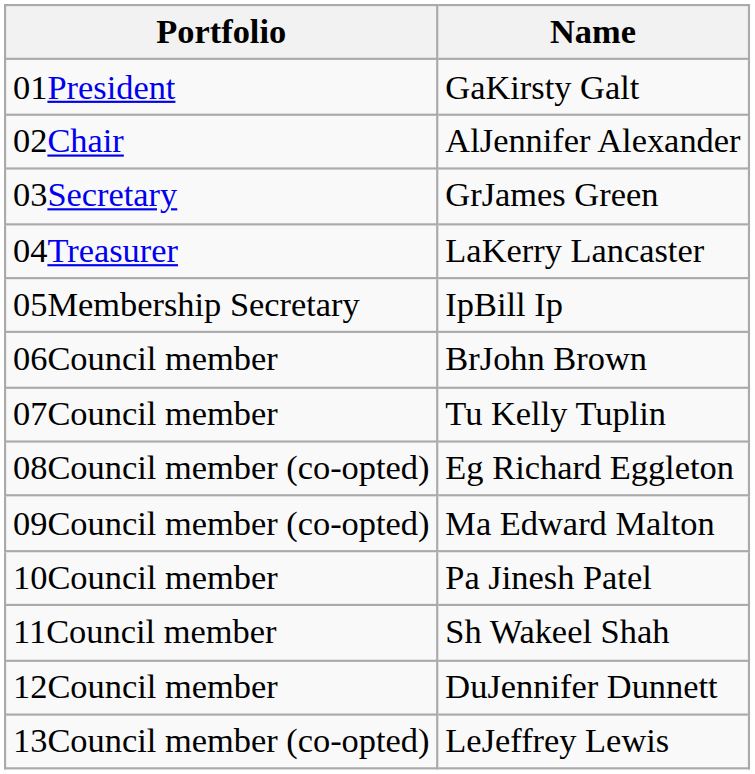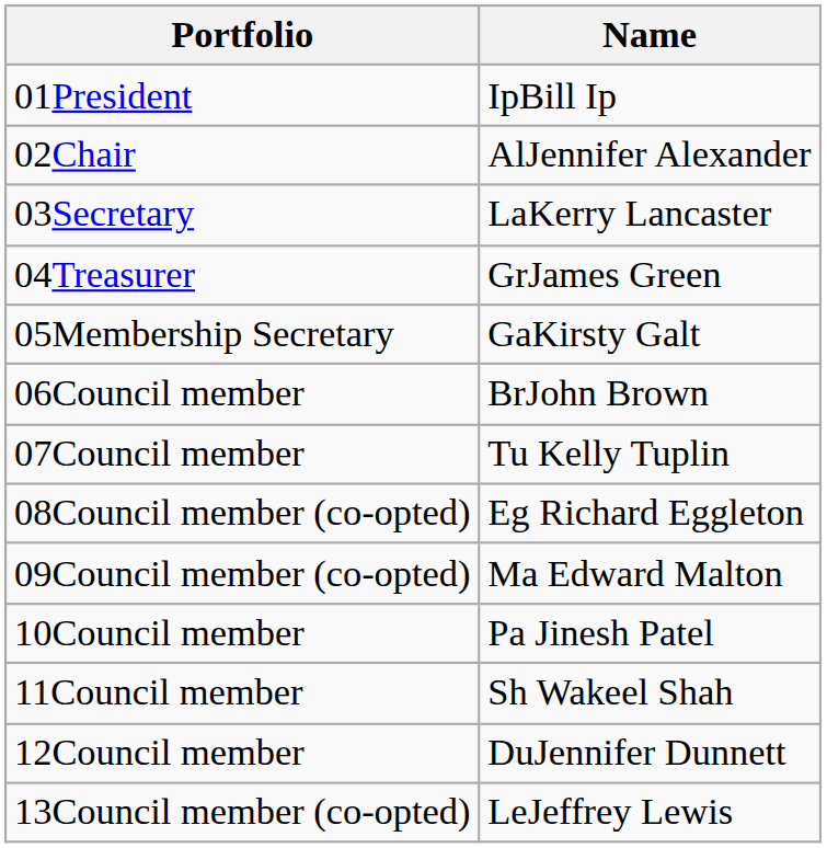01President | Name: GaKirsty Galt -> IpBill Ip
03Secretary | Name: GrJames Green -> LaKerry Lancaster
04Treasurer | Name: LaKerry Lancaster -> GrJames Green
05Membership Secretary | Name: IpBill Ip -> GaKirsty Galt
